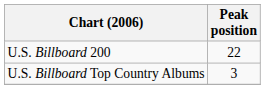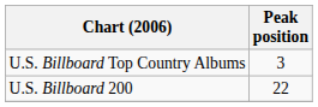rows swapped: U.S. Billboard Top Country Albums <-> U.S. Billboard 200
